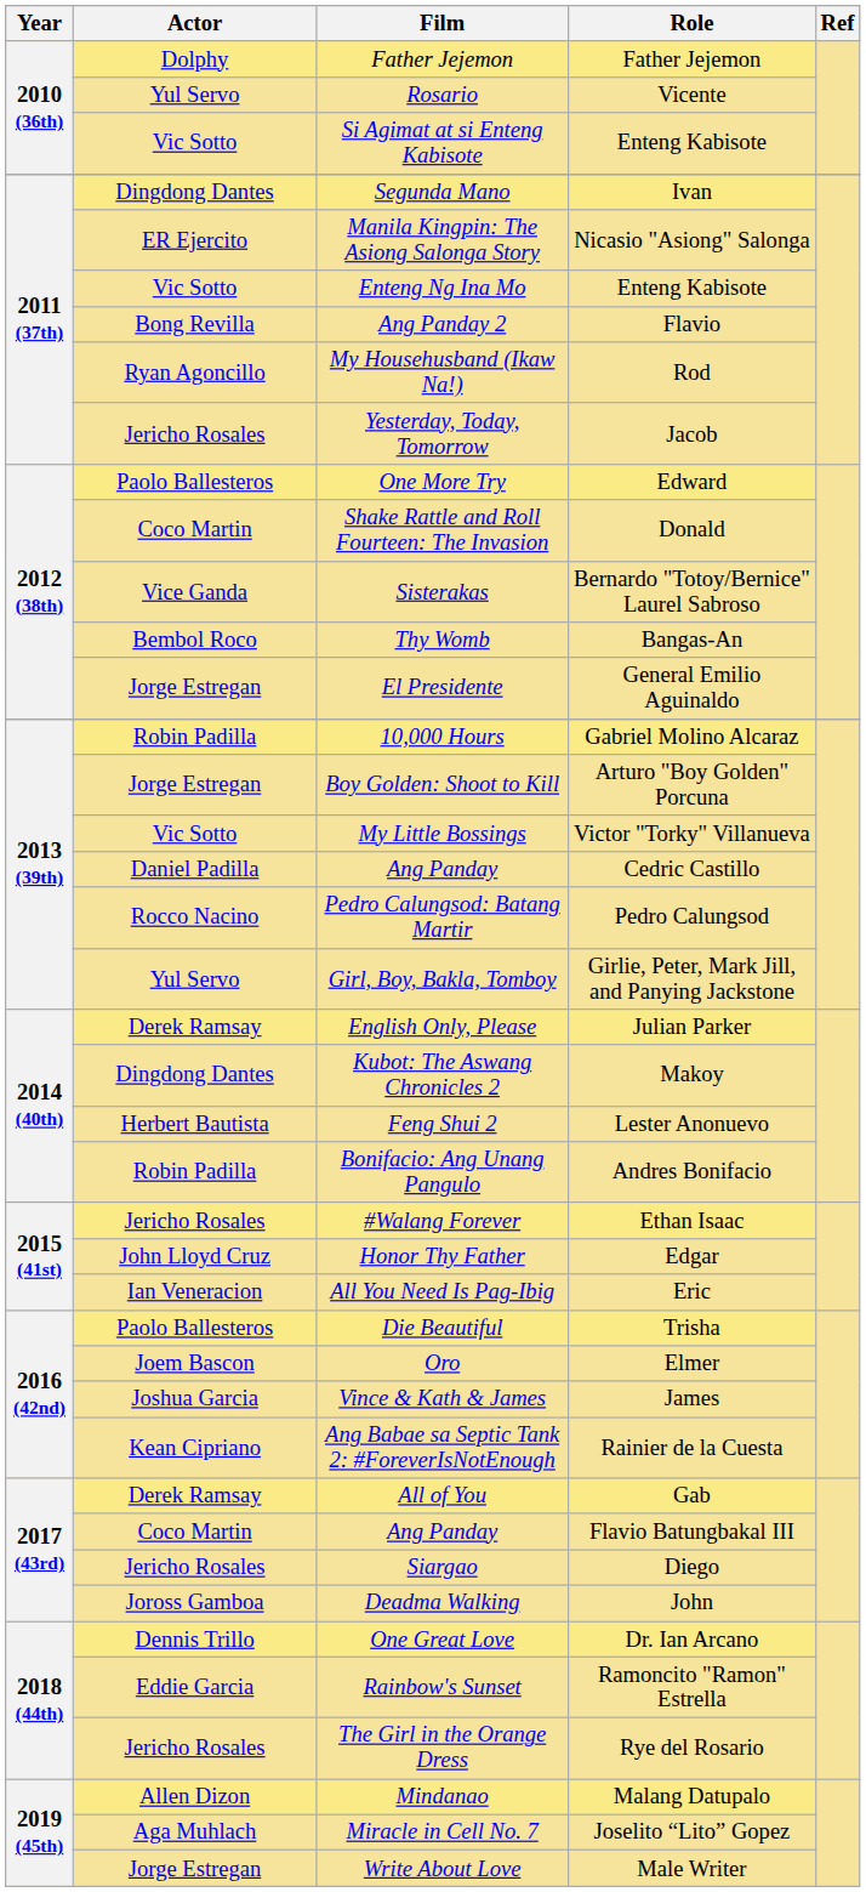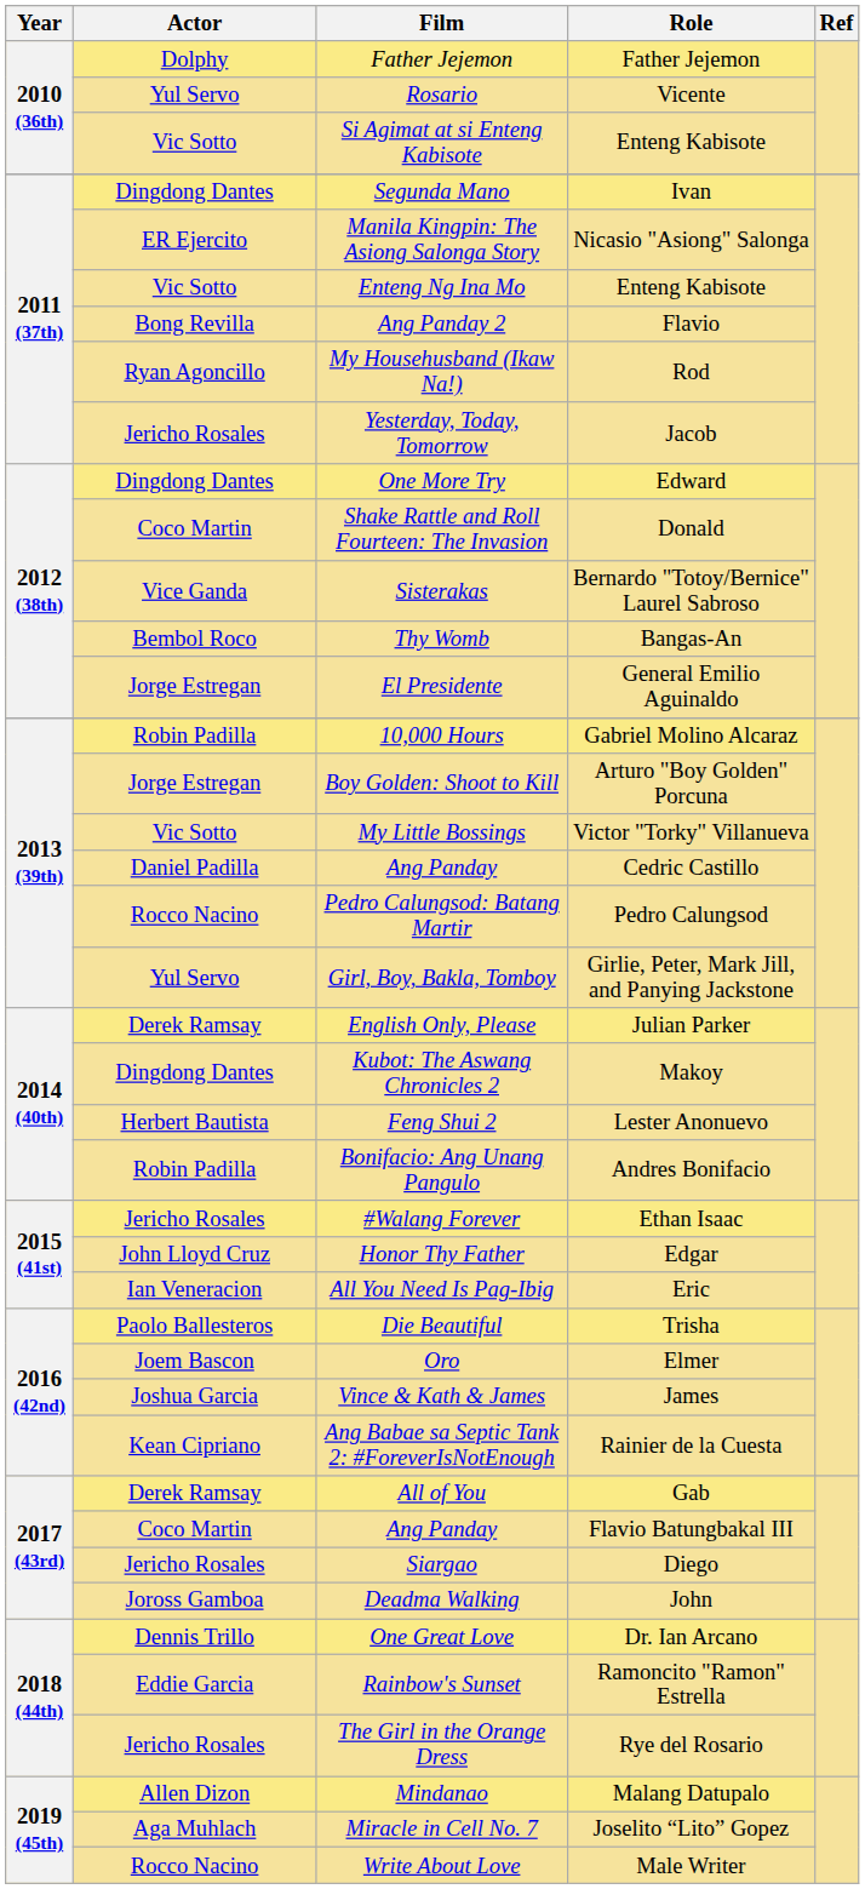One More Try | Actor: Paolo Ballesteros -> Dingdong Dantes
Write About Love | Actor: Jorge Estregan -> Rocco Nacino
